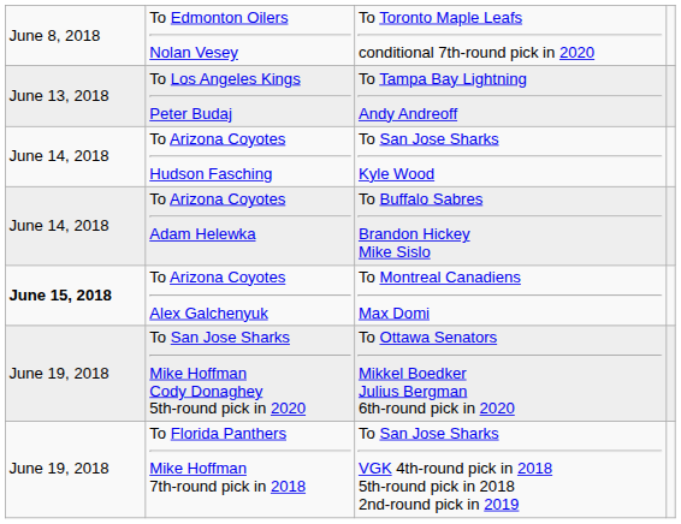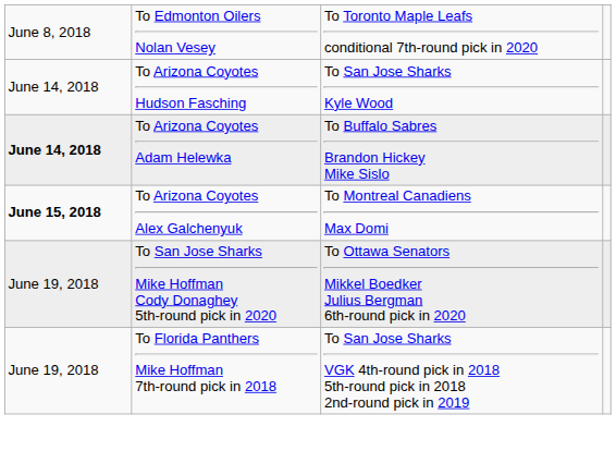- row: June 13, 2018 | To Los Angeles Kings Peter Budaj | To Tampa Bay Lightning Andy Andreoff
To Arizona Coyotes Adam Helewka | column 1: normal -> bold
